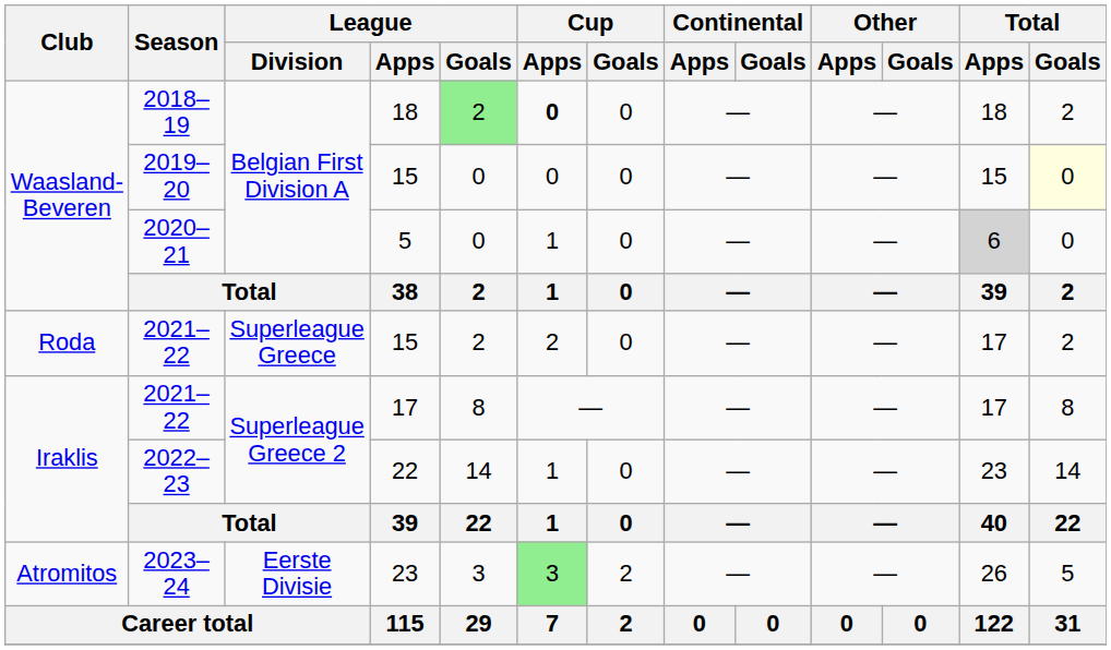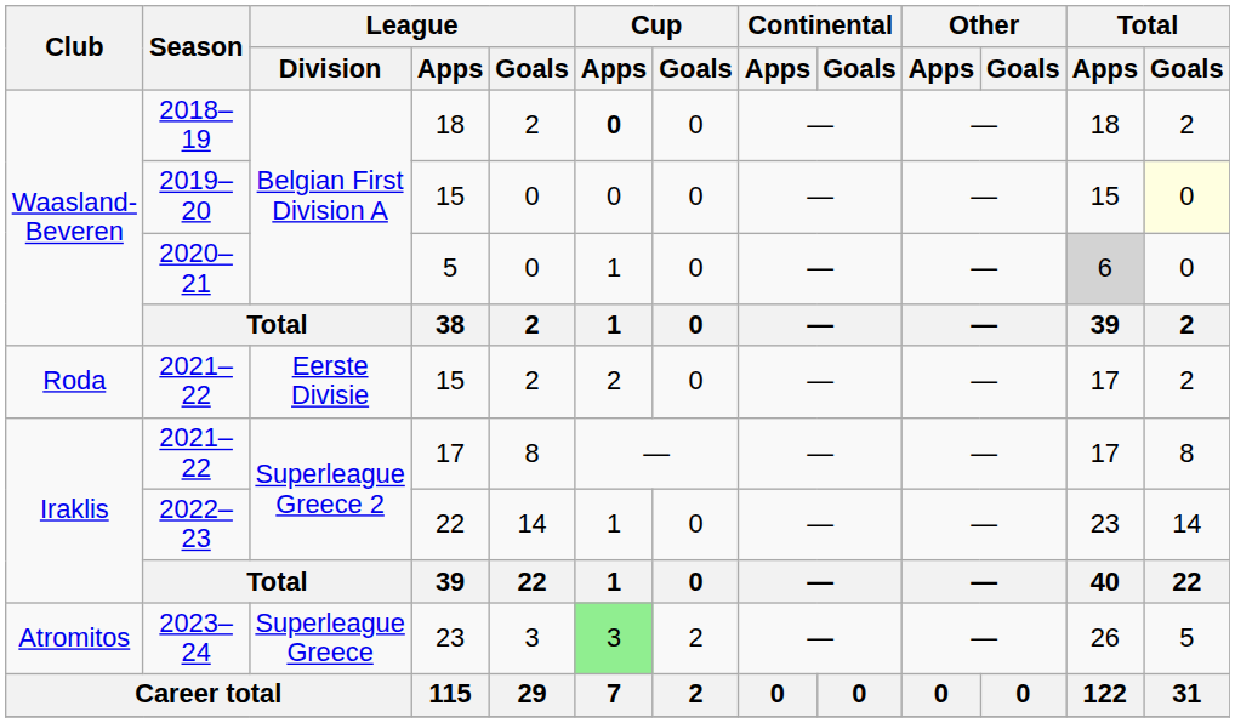2018–19 | League / Goals: lightgreen background -> no background
2021–22 / 15 | League / Division: Superleague Greece -> Eerste Divisie
2023–24 | League / Division: Eerste Divisie -> Superleague Greece
